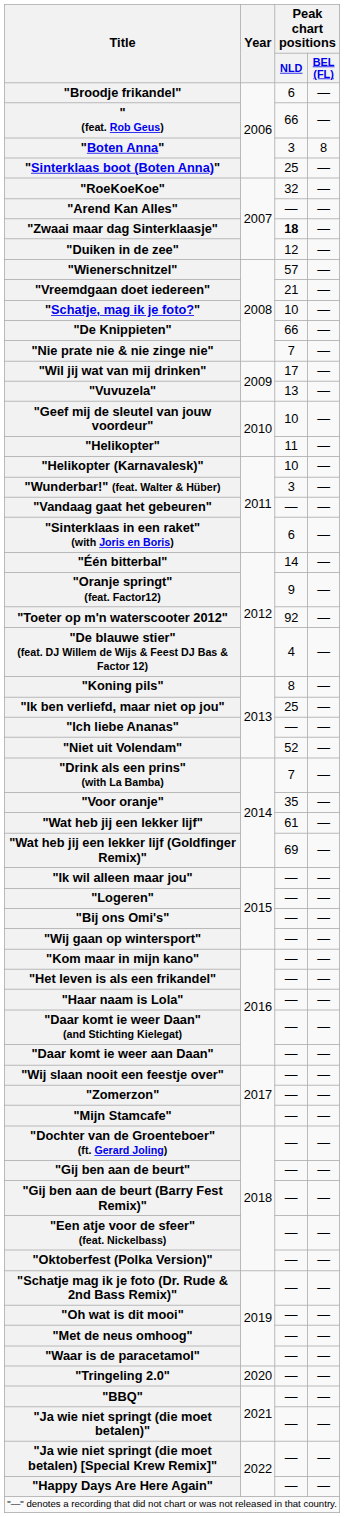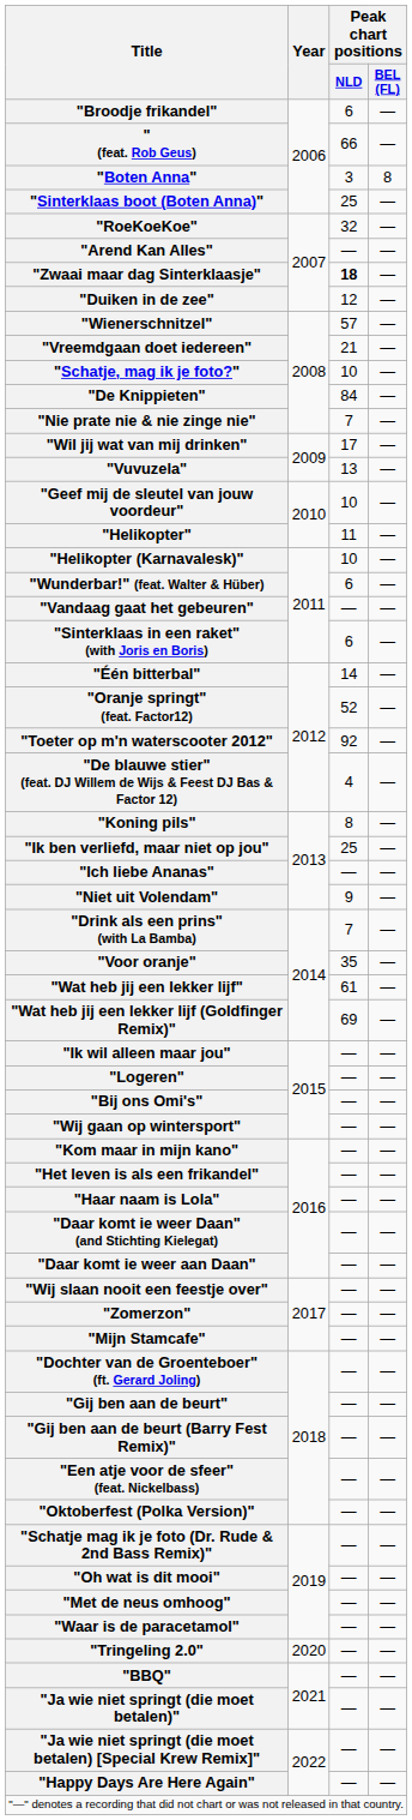"De Knippieten" | Peak chart positions / NLD: 66 -> 84
"Wunderbar!" (feat. Walter & Hüber) | Peak chart positions / NLD: 3 -> 6
"Oranje springt" (feat. Factor12) | Peak chart positions / NLD: 9 -> 52
"Niet uit Volendam" | Peak chart positions / NLD: 52 -> 9
